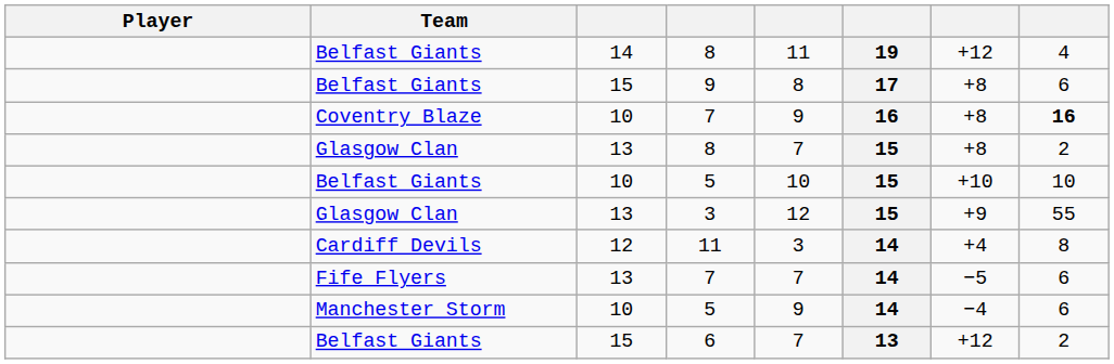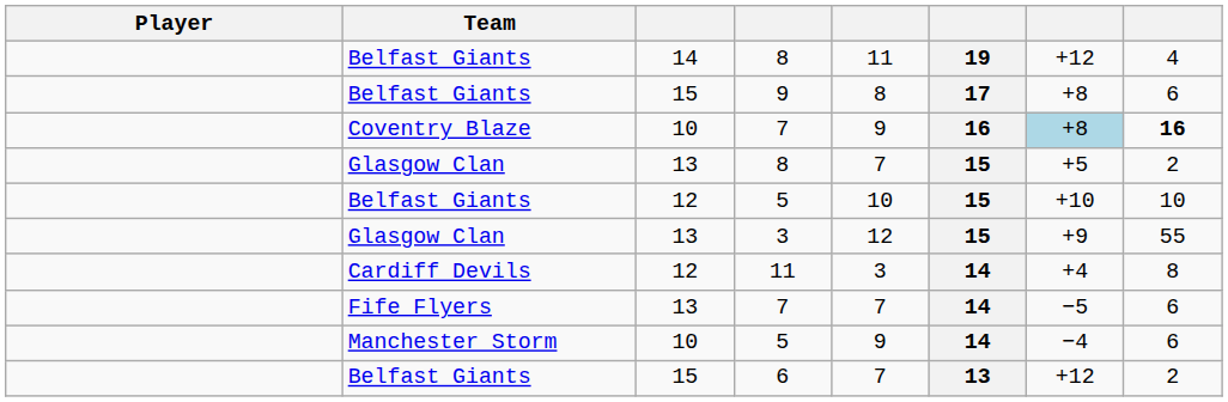Coventry Blaze / 7 | column 7: no background -> lightblue background
Glasgow Clan / 8 | column 7: +8 -> +5
Belfast Giants / 5 | column 3: 10 -> 12
